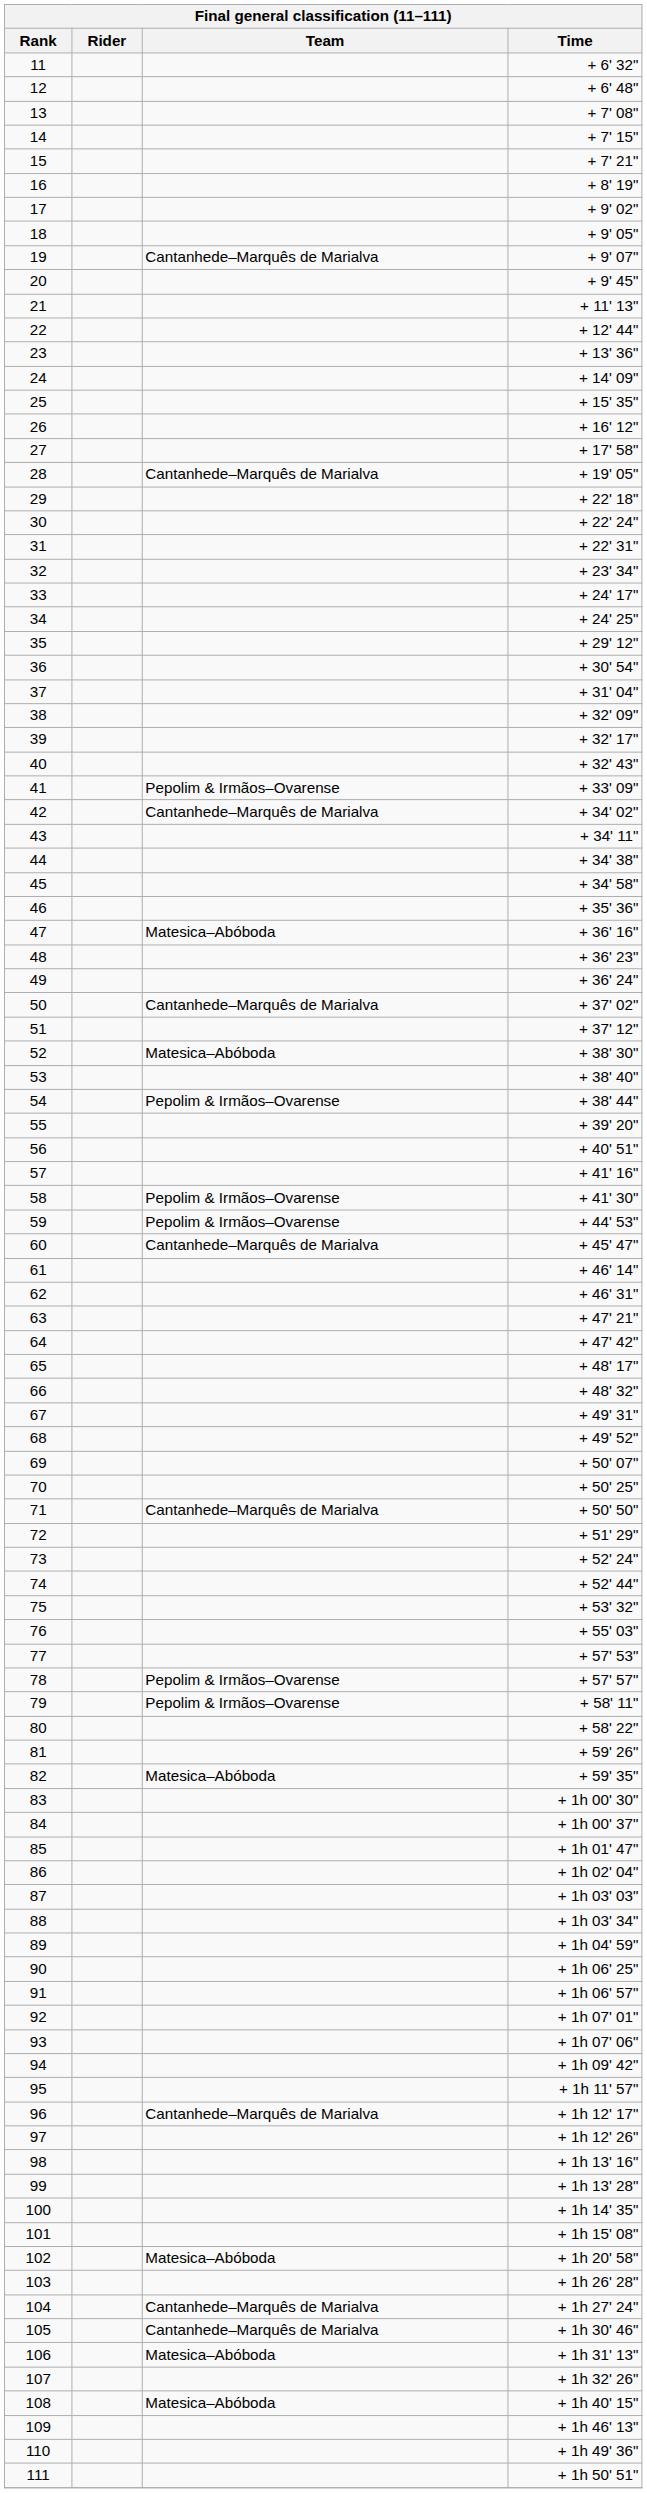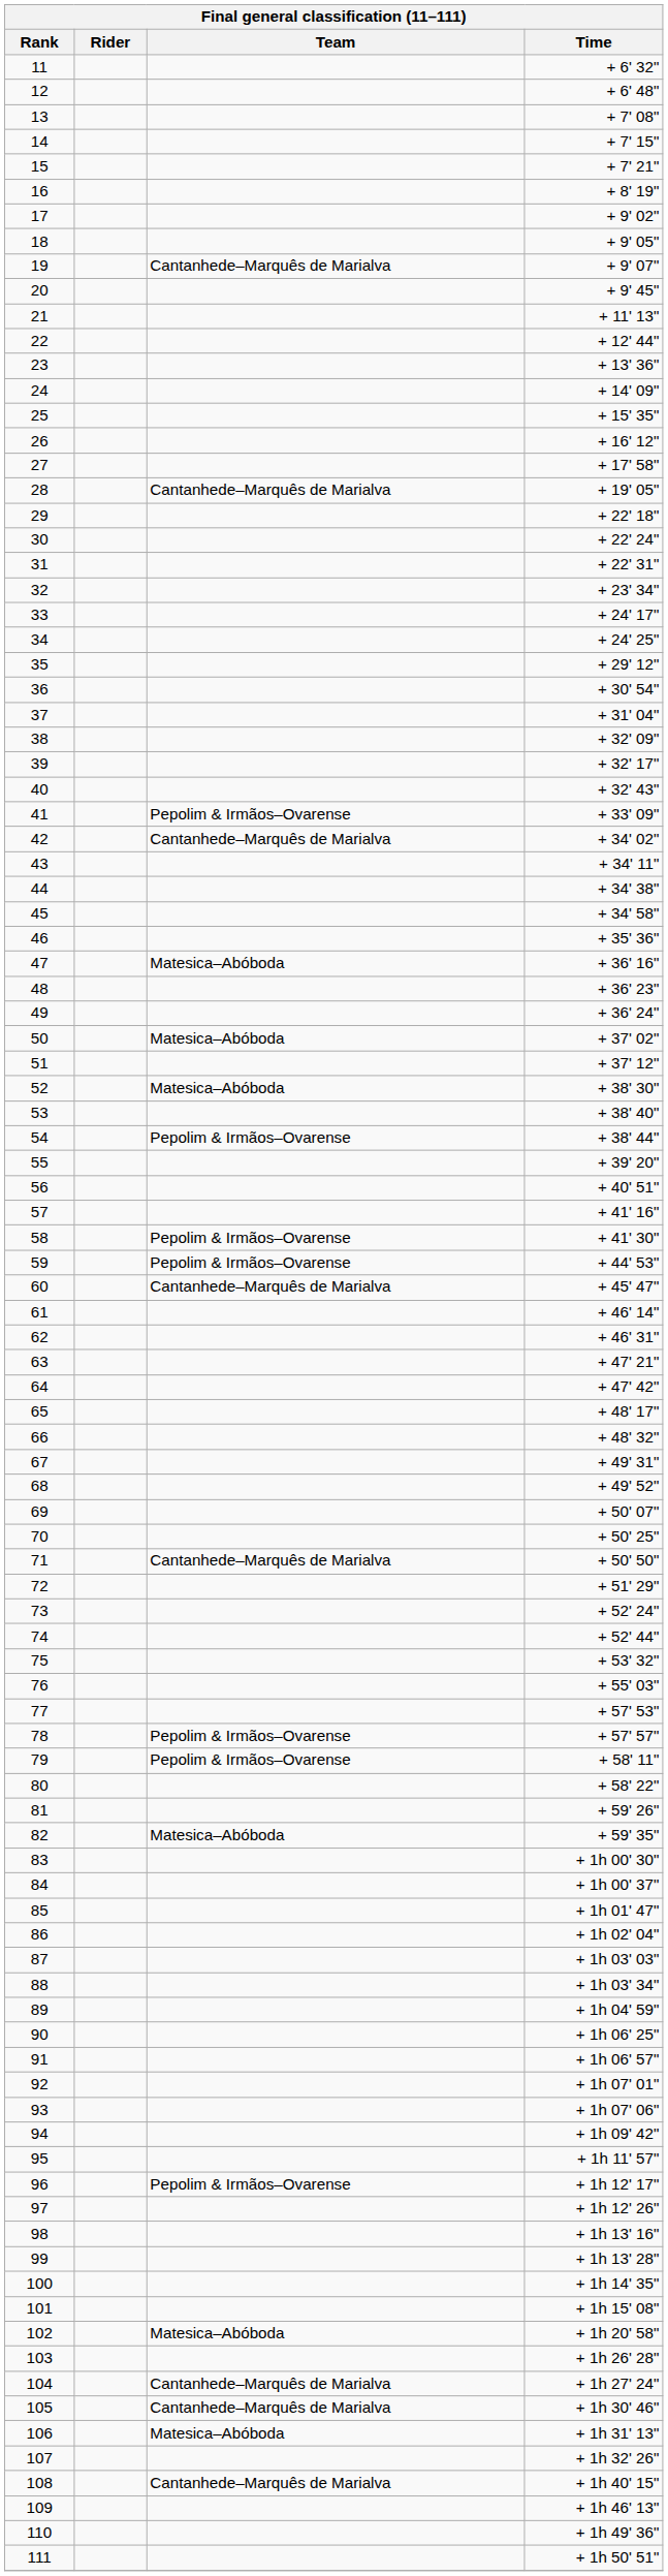50 | Team: Cantanhede–Marquês de Marialva -> Matesica–Abóboda
96 | Team: Cantanhede–Marquês de Marialva -> Pepolim & Irmãos–Ovarense
108 | Team: Matesica–Abóboda -> Cantanhede–Marquês de Marialva
